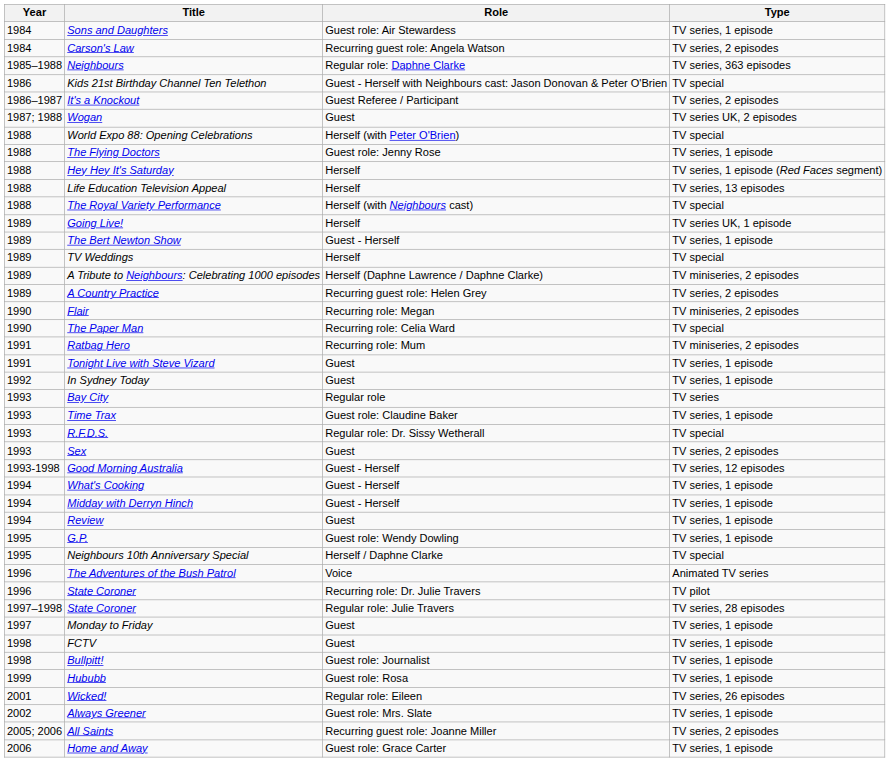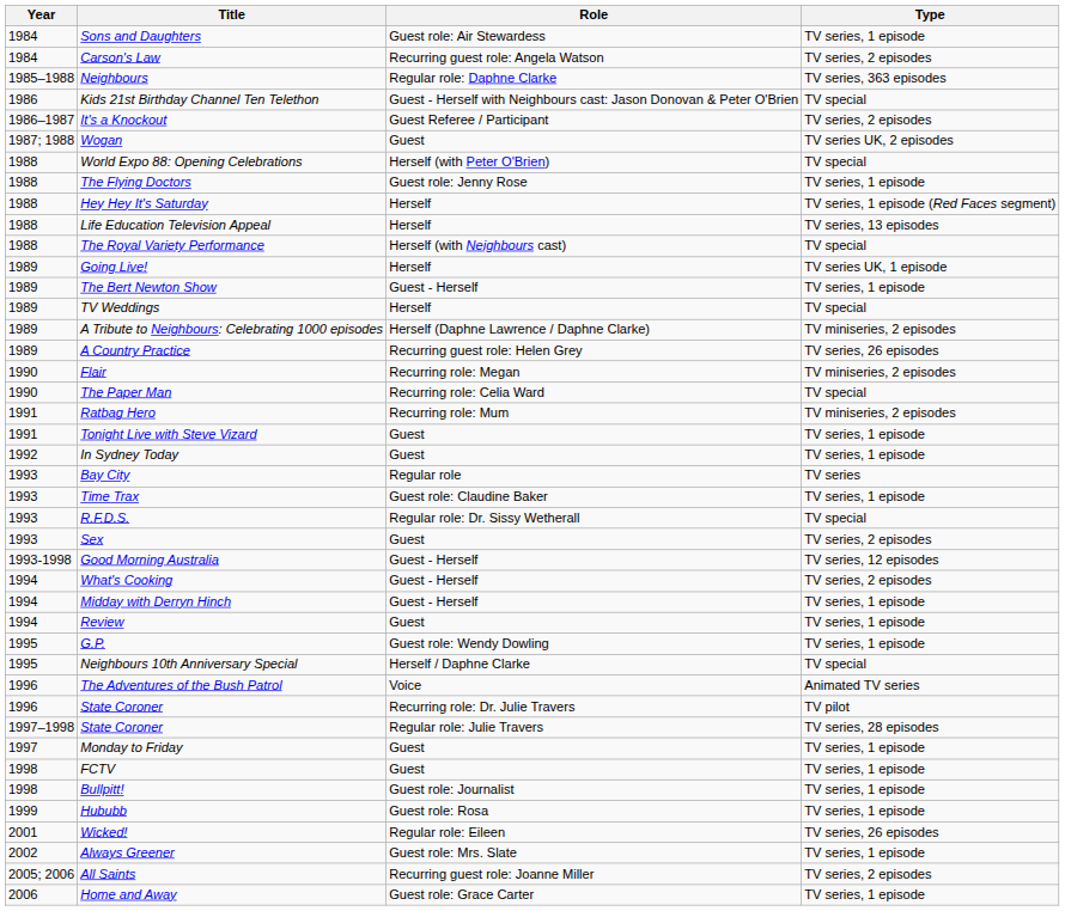A Country Practice | Type: TV series, 2 episodes -> TV series, 26 episodes
What's Cooking | Type: TV series, 1 episode -> TV series, 2 episodes
